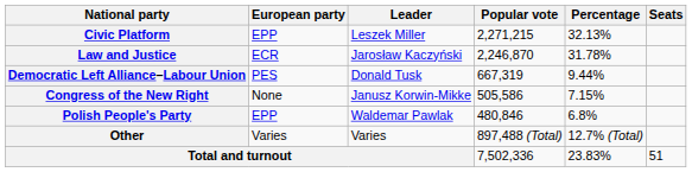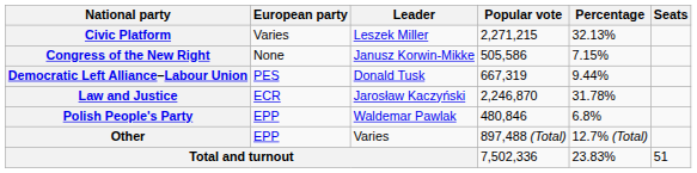Civic Platform | European party: EPP -> Varies
rows swapped: Law and Justice <-> Congress of the New Right
Other | European party: Varies -> EPP
